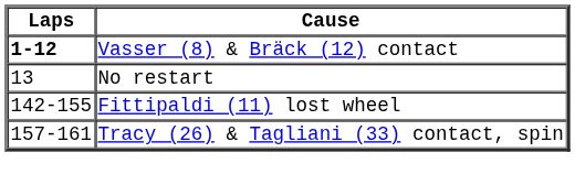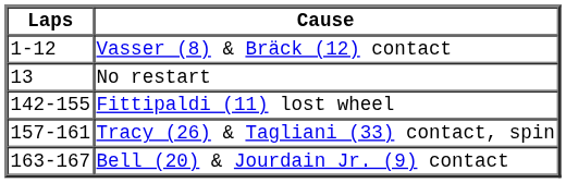Vasser (8) & Bräck (12) contact | Laps: bold -> normal
+ row: 163-167 | Bell (20) & Jourdain Jr. (9) contact
